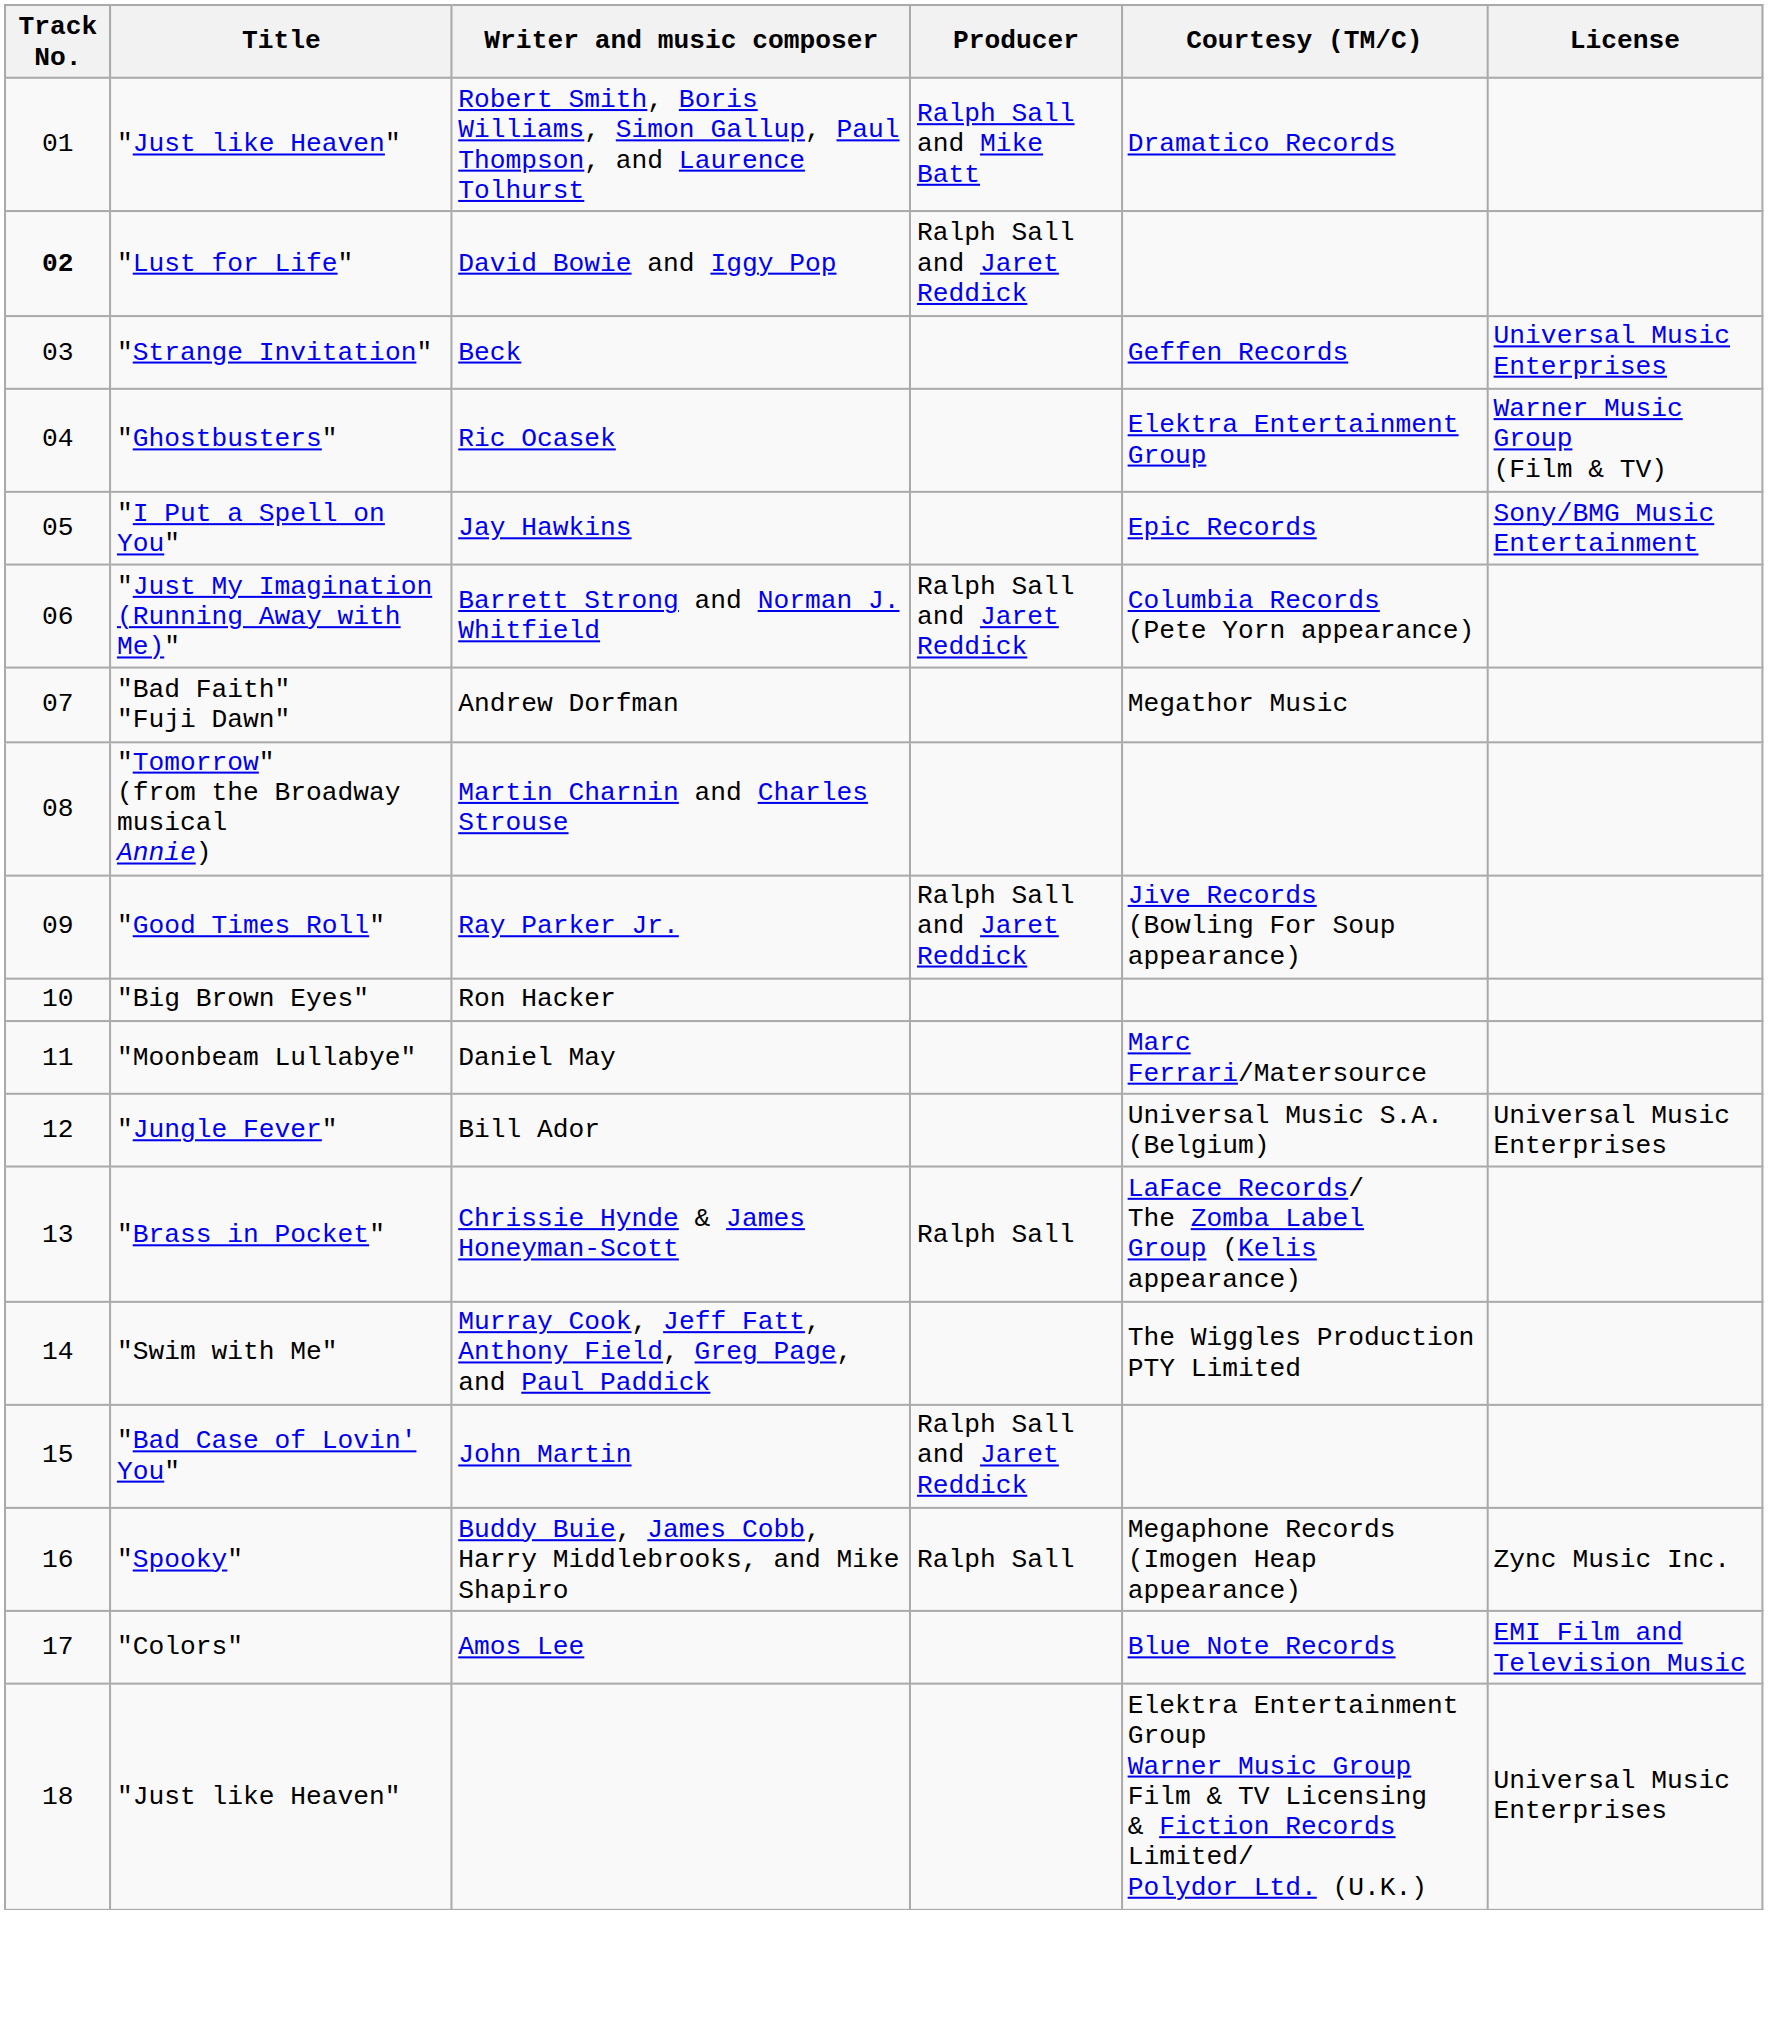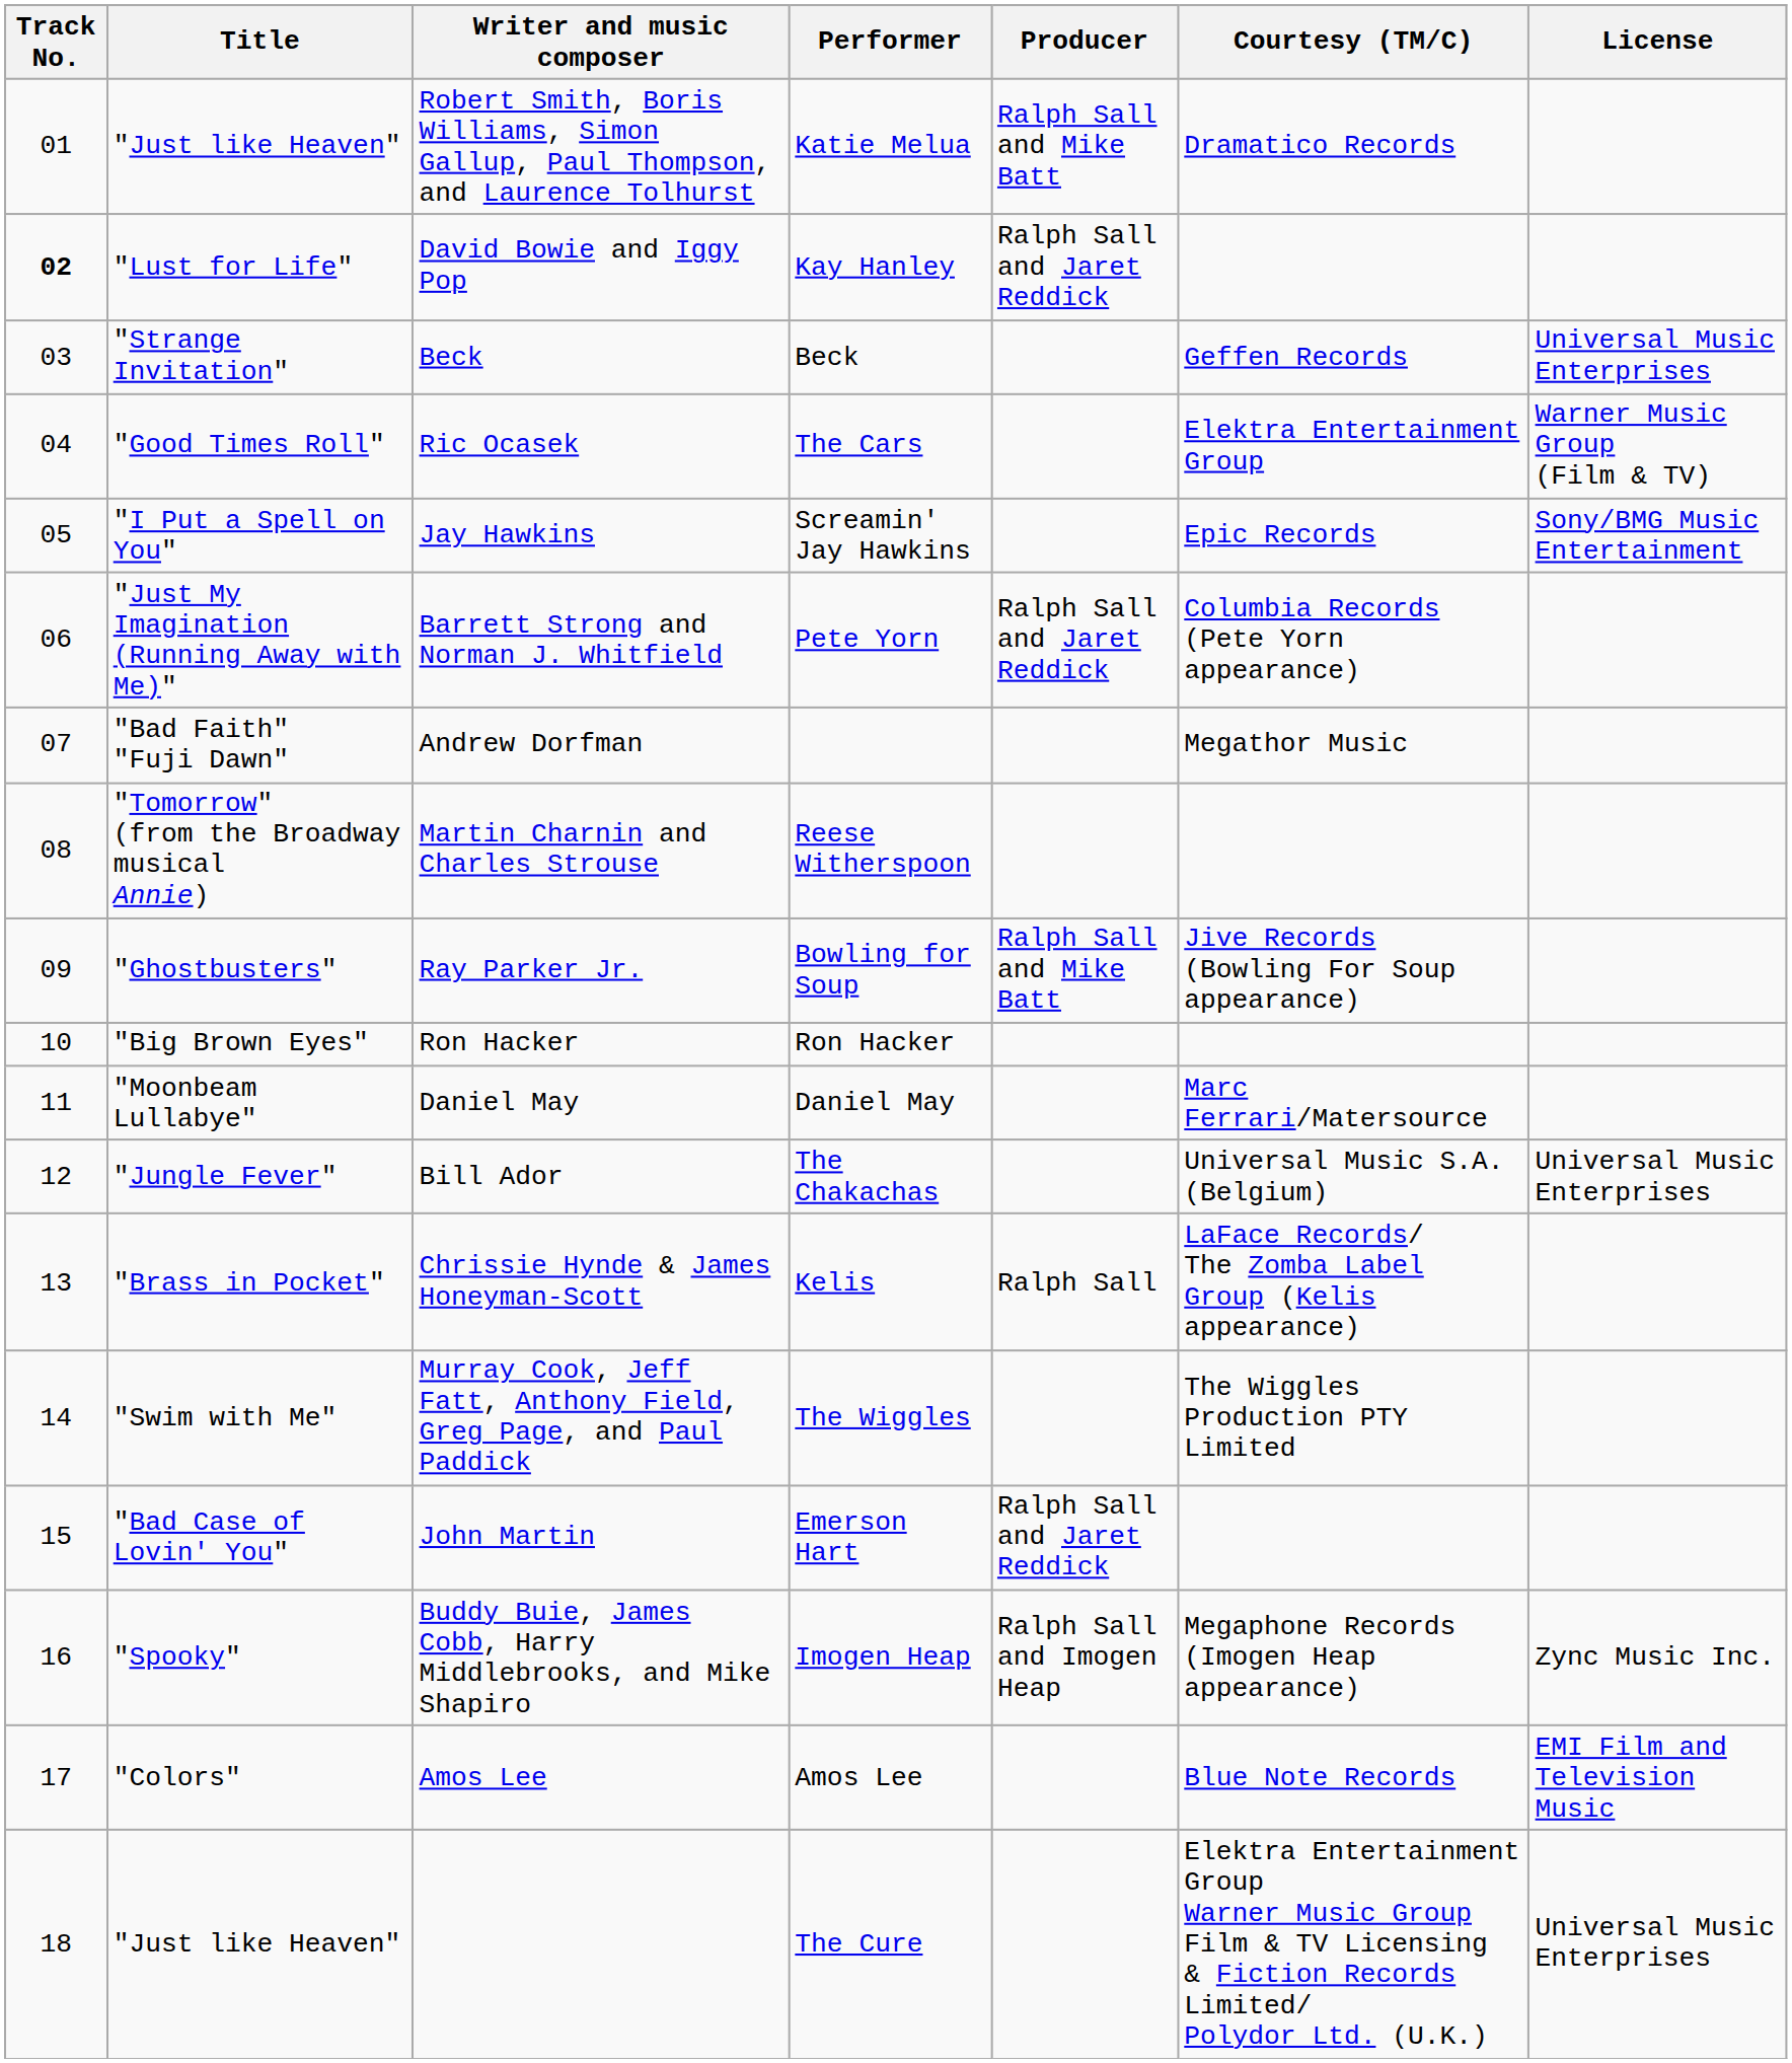+ column: Performer | Katie Melua | Kay Hanley | Beck | The Cars | Screamin' Jay Hawkins | Pete Yorn | Reese Witherspoon | Bowling for Soup | Ron Hacker | Daniel May | The Chakachas | Kelis | The Wiggles | Emerson Hart | Imogen Heap | Amos Lee | The Cure
Ric Ocasek | Title: "Ghostbusters" -> "Good Times Roll"
Ray Parker Jr. | Title: "Good Times Roll" -> "Ghostbusters"
Ray Parker Jr. | Producer: Ralph Sall and Jaret Reddick -> Ralph Sall and Mike Batt
Buddy Buie, James Cobb, Harry Middlebrooks, and Mike Shapiro | Producer: Ralph Sall -> Ralph Sall and Imogen Heap
